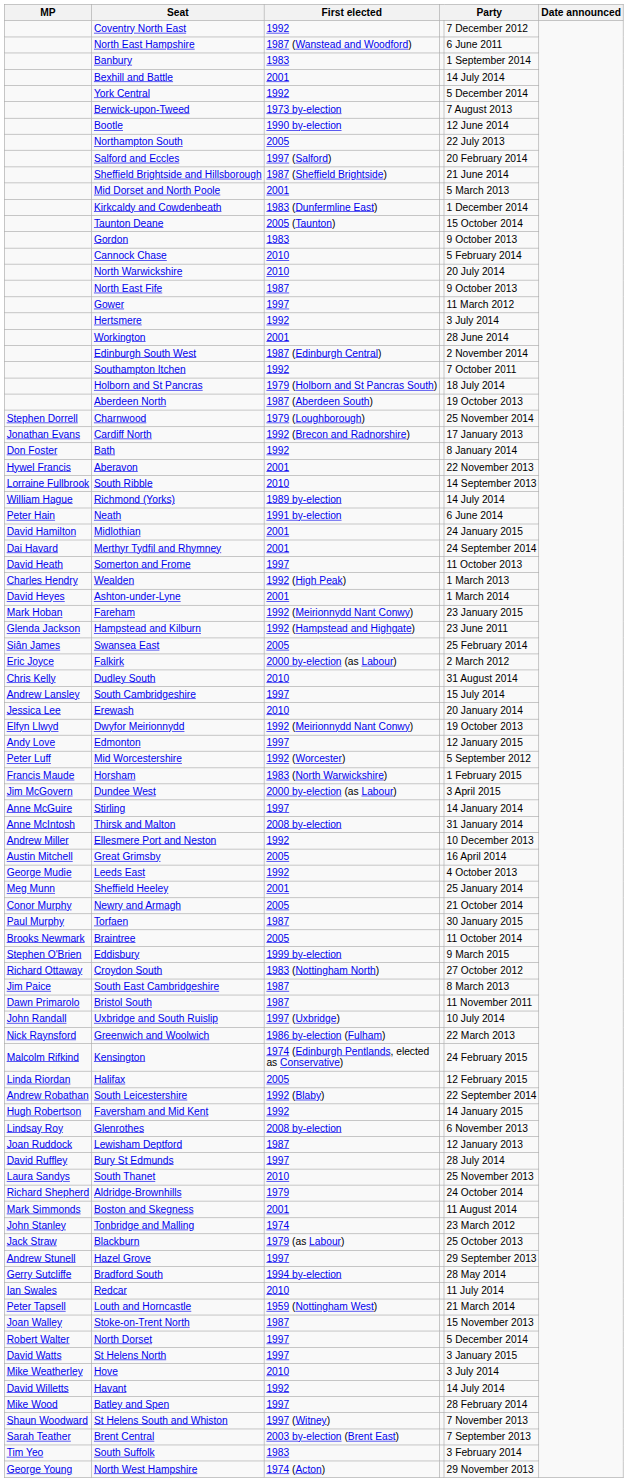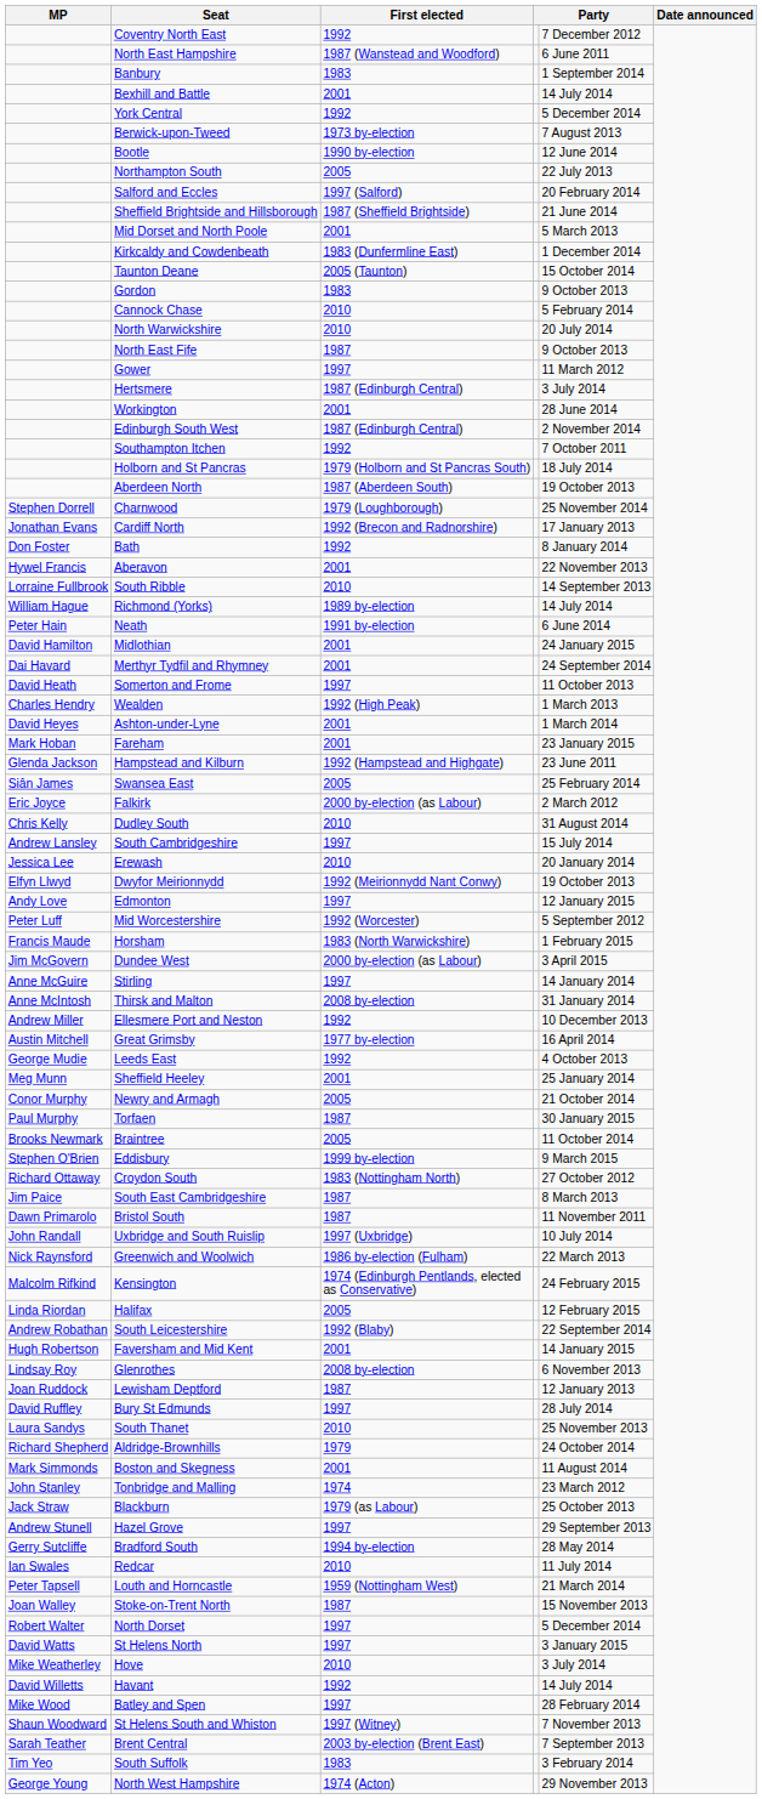Hertsmere | First elected: 1992 -> 1987 (Edinburgh Central)
Fareham | First elected: 1992 (Meirionnydd Nant Conwy) -> 2001
Great Grimsby | First elected: 2005 -> 1977 by-election
Faversham and Mid Kent | First elected: 1992 -> 2001
